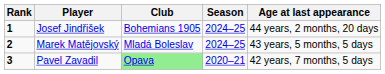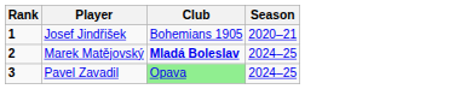- column: Age at last appearance | 44 years, 2 months, 20 days | 43 years, 5 months, 5 days | 42 years, 7 months, 5 days
Josef Jindřišek | Season: 2024–25 -> 2020–21
Marek Matějovský | Club: normal -> bold
Pavel Zavadil | Season: 2020–21 -> 2024–25
